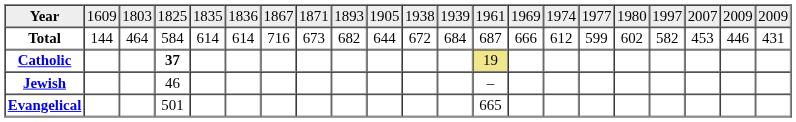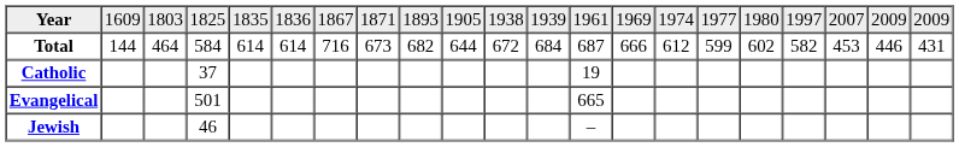Catholic | column 4: bold -> normal
Catholic | column 13: khaki background -> no background
rows swapped: Evangelical <-> Jewish
